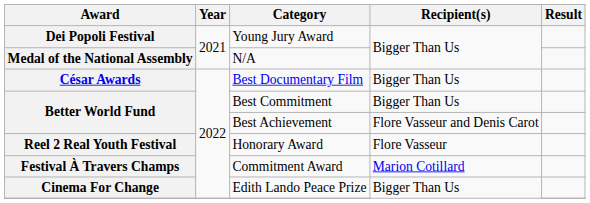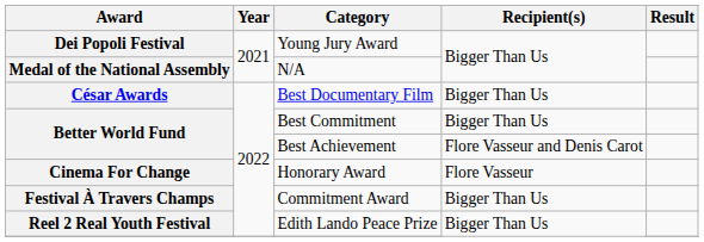Honorary Award | Award: Reel 2 Real Youth Festival -> Cinema For Change
Commitment Award | Recipient(s): Marion Cotillard -> Bigger Than Us
Edith Lando Peace Prize | Award: Cinema For Change -> Reel 2 Real Youth Festival
